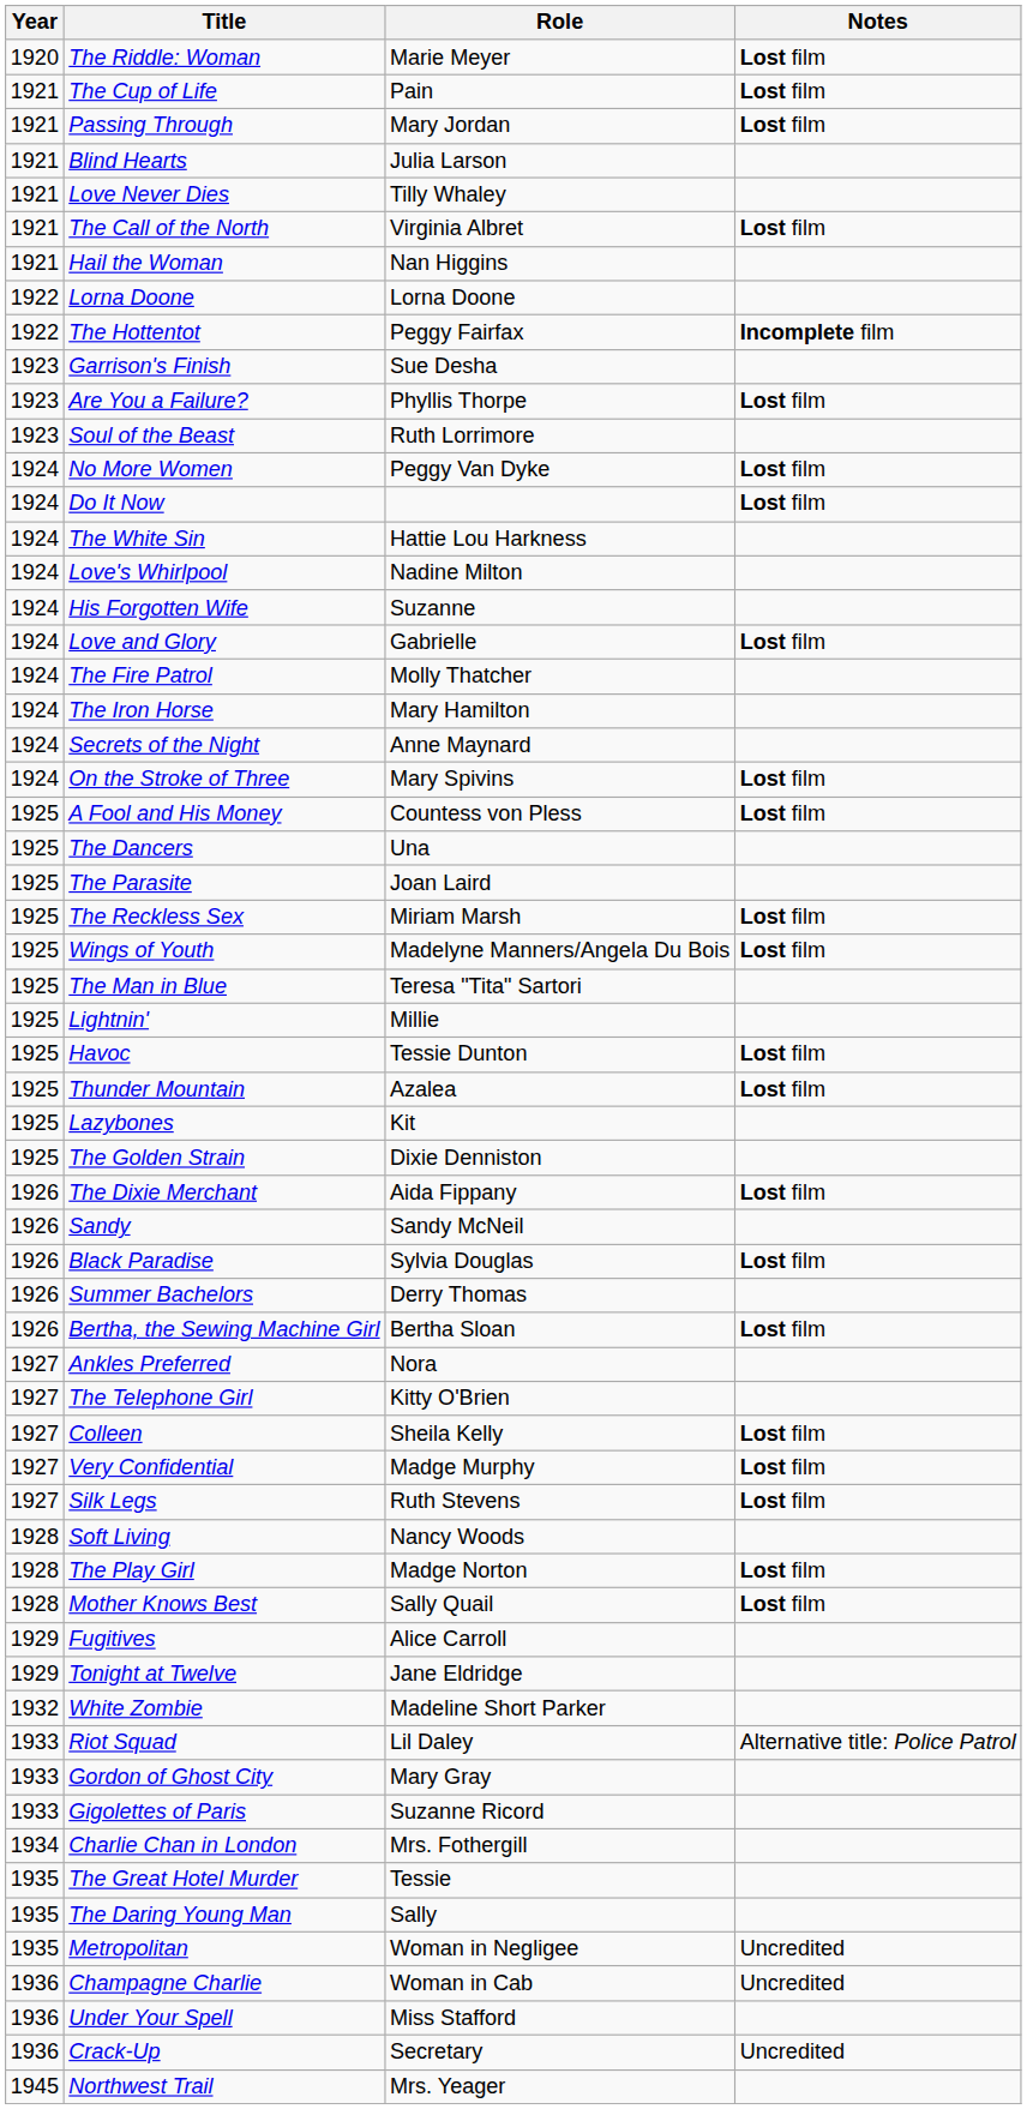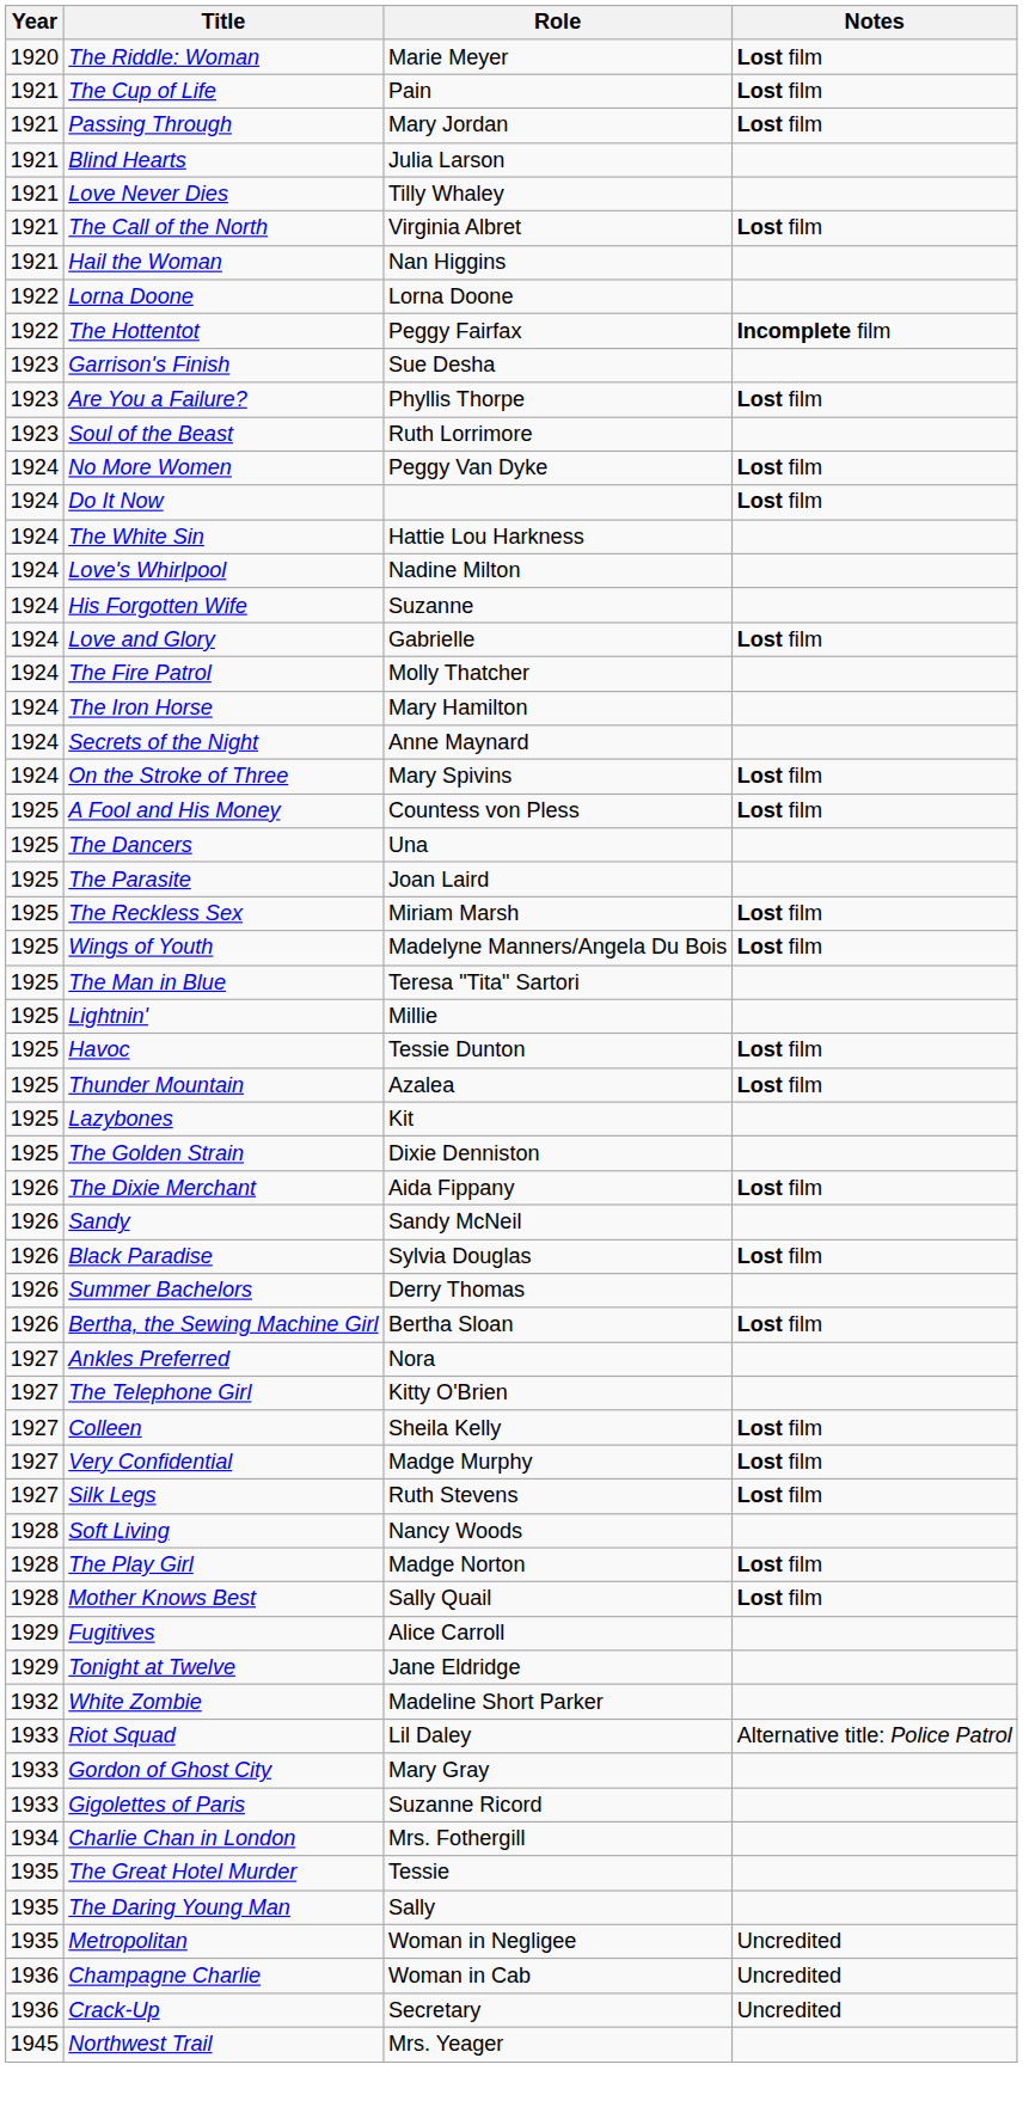- row: 1936 | Under Your Spell | Miss Stafford
